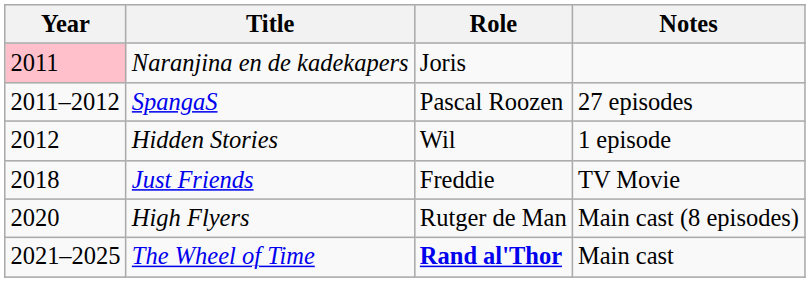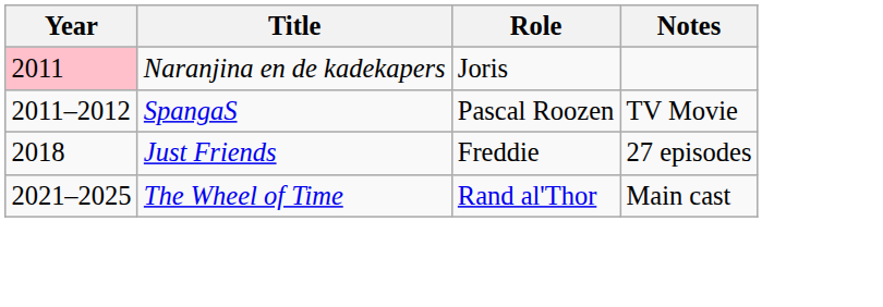SpangaS | Notes: 27 episodes -> TV Movie
- row: 2012 | Hidden Stories | Wil | 1 episode
Just Friends | Notes: TV Movie -> 27 episodes
- row: 2020 | High Flyers | Rutger de Man | Main cast (8 episodes)
The Wheel of Time | Role: bold -> normal
